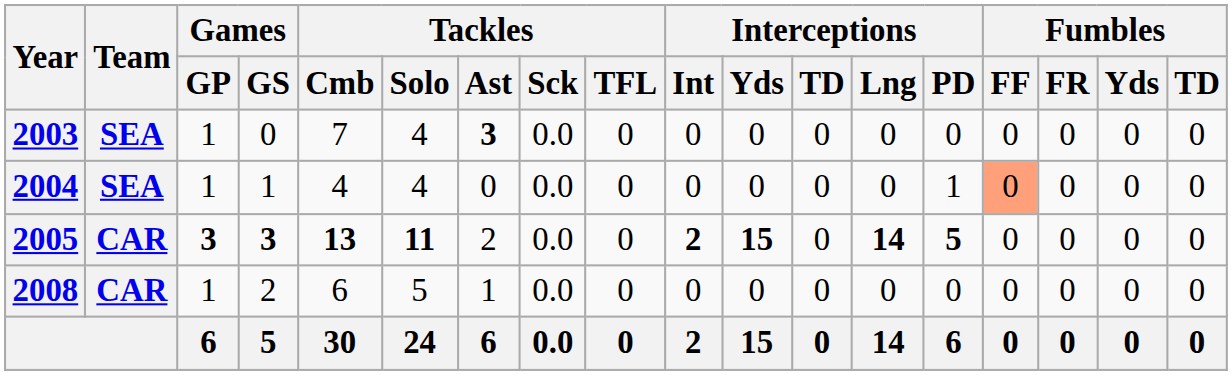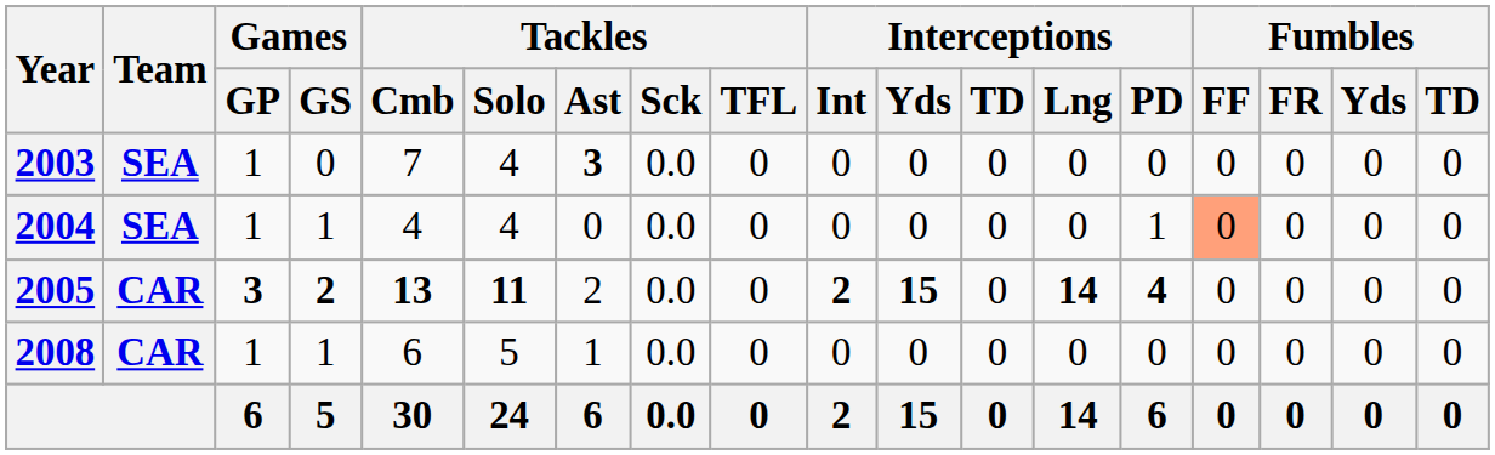2005 | Games / GS: 3 -> 2
2005 | Interceptions / PD: 5 -> 4
2008 | Games / GS: 2 -> 1
